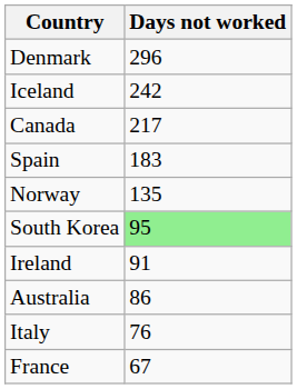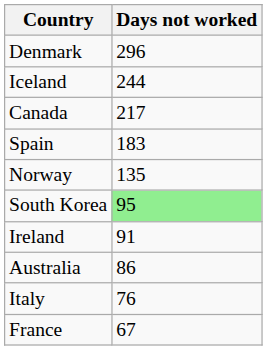Iceland | Days not worked: 242 -> 244
